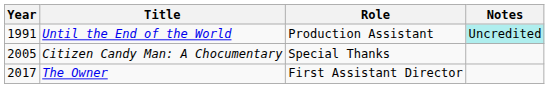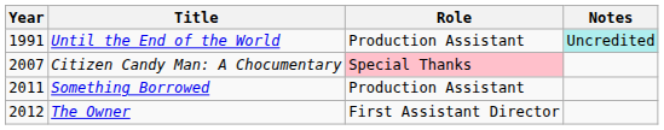Citizen Candy Man: A Chocumentary | Year: 2005 -> 2007
Citizen Candy Man: A Chocumentary | Role: no background -> pink background
+ row: 2011 | Something Borrowed | Production Assistant
The Owner | Year: 2017 -> 2012
